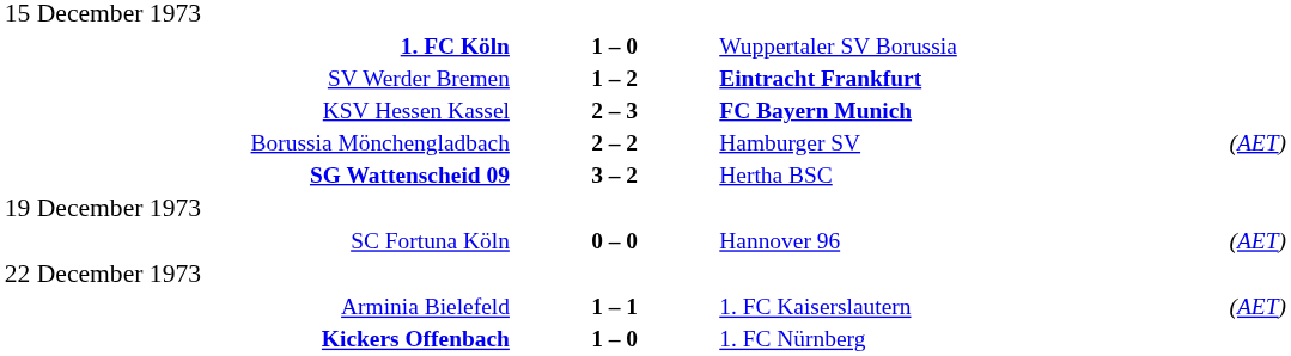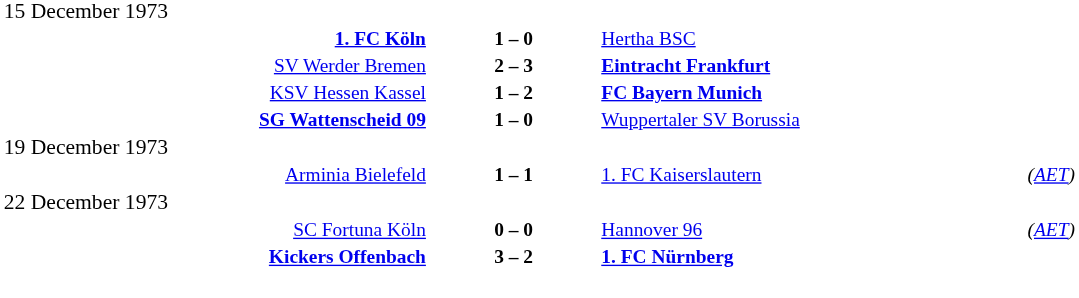1. FC Köln | column 3: Wuppertaler SV Borussia -> Hertha BSC
SV Werder Bremen | column 2: 1 – 2 -> 2 – 3
KSV Hessen Kassel | column 2: 2 – 3 -> 1 – 2
- row: Borussia Mönchengladbach | 2 – 2 | Hamburger SV | (AET)
SG Wattenscheid 09 | column 2: 3 – 2 -> 1 – 0
SG Wattenscheid 09 | column 3: Hertha BSC -> Wuppertaler SV Borussia
rows swapped: SC Fortuna Köln <-> Arminia Bielefeld
Kickers Offenbach | column 2: 1 – 0 -> 3 – 2
Kickers Offenbach | column 3: normal -> bold
